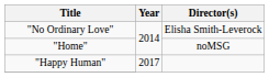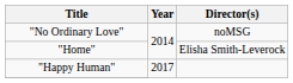"No Ordinary Love" | Director(s): Elisha Smith-Leverock -> noMSG
"Home" | Director(s): noMSG -> Elisha Smith-Leverock
